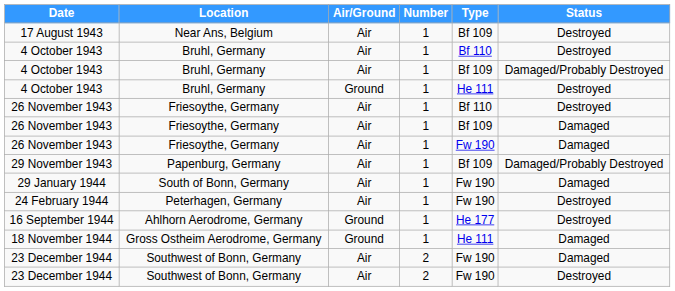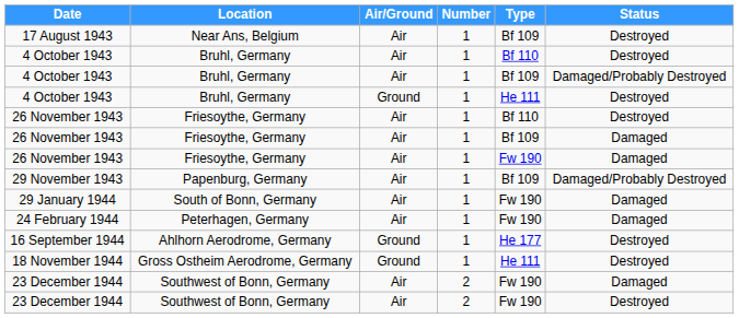24 February 1944 | Status: Destroyed -> Damaged
18 November 1944 | Status: Damaged -> Destroyed
